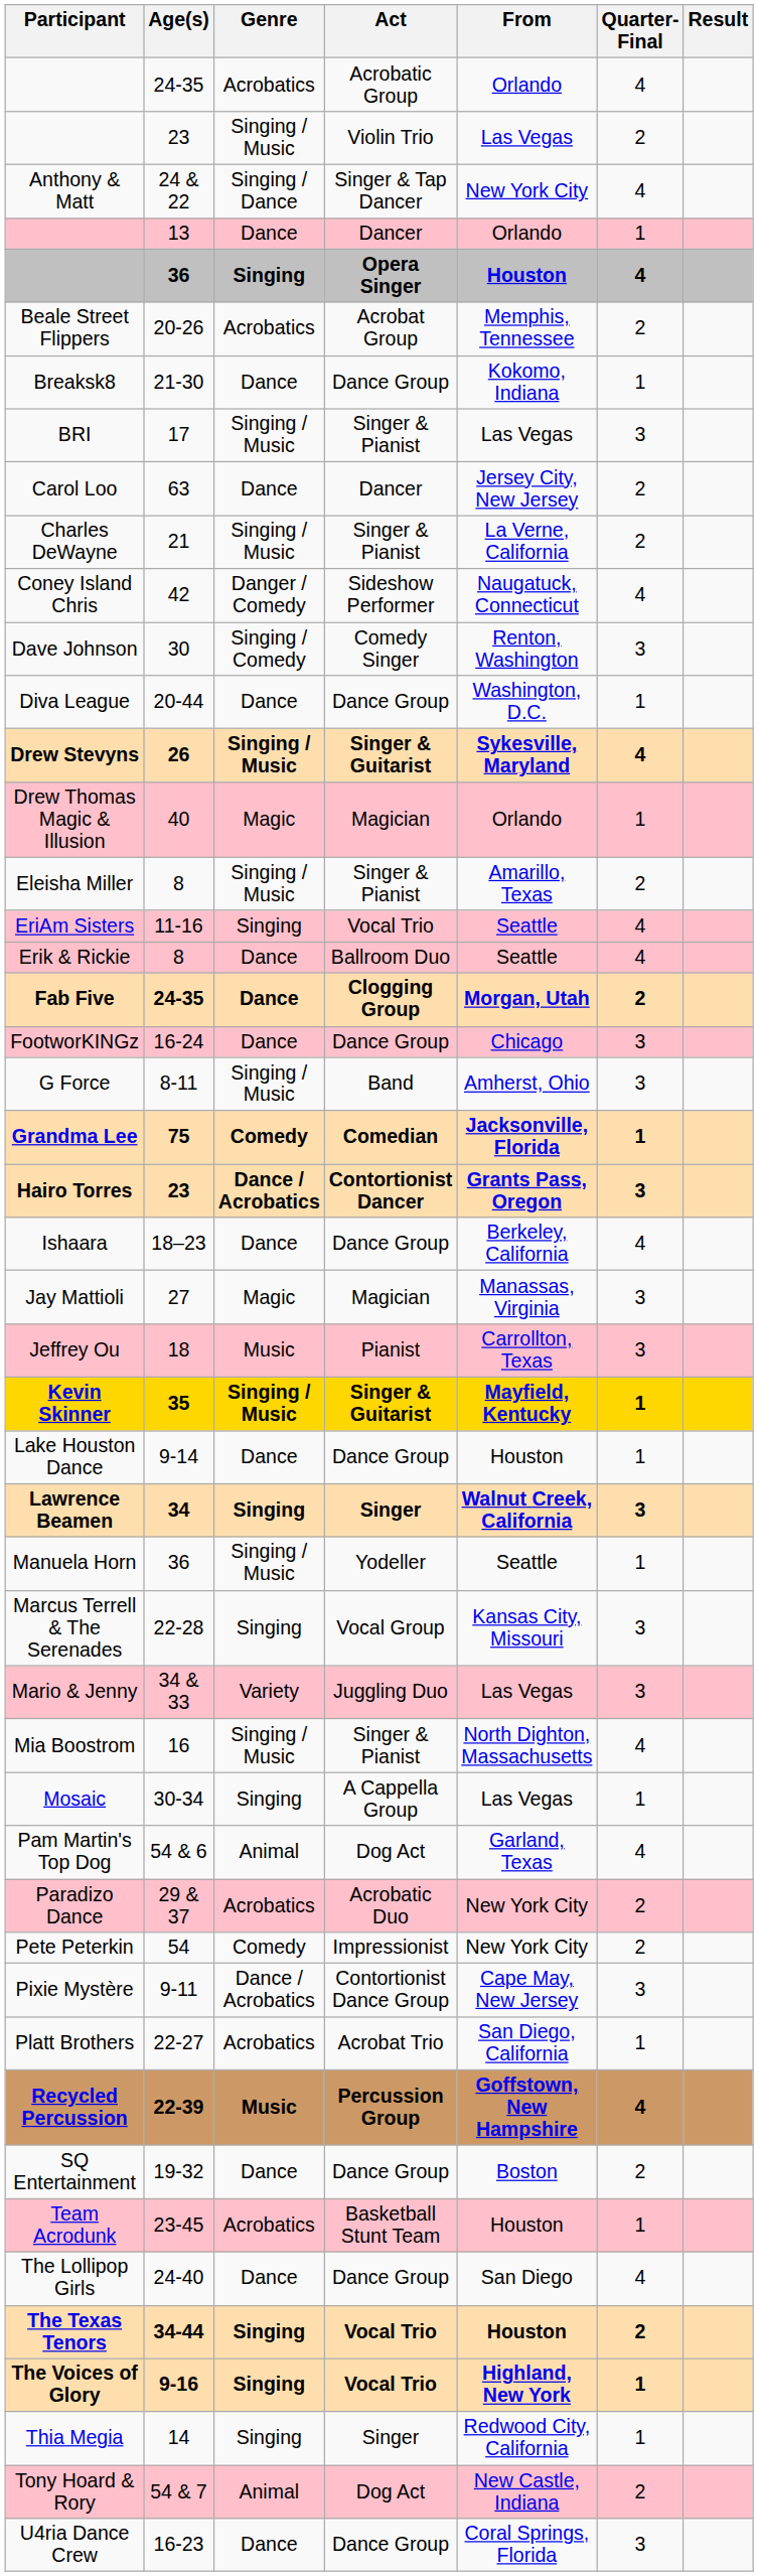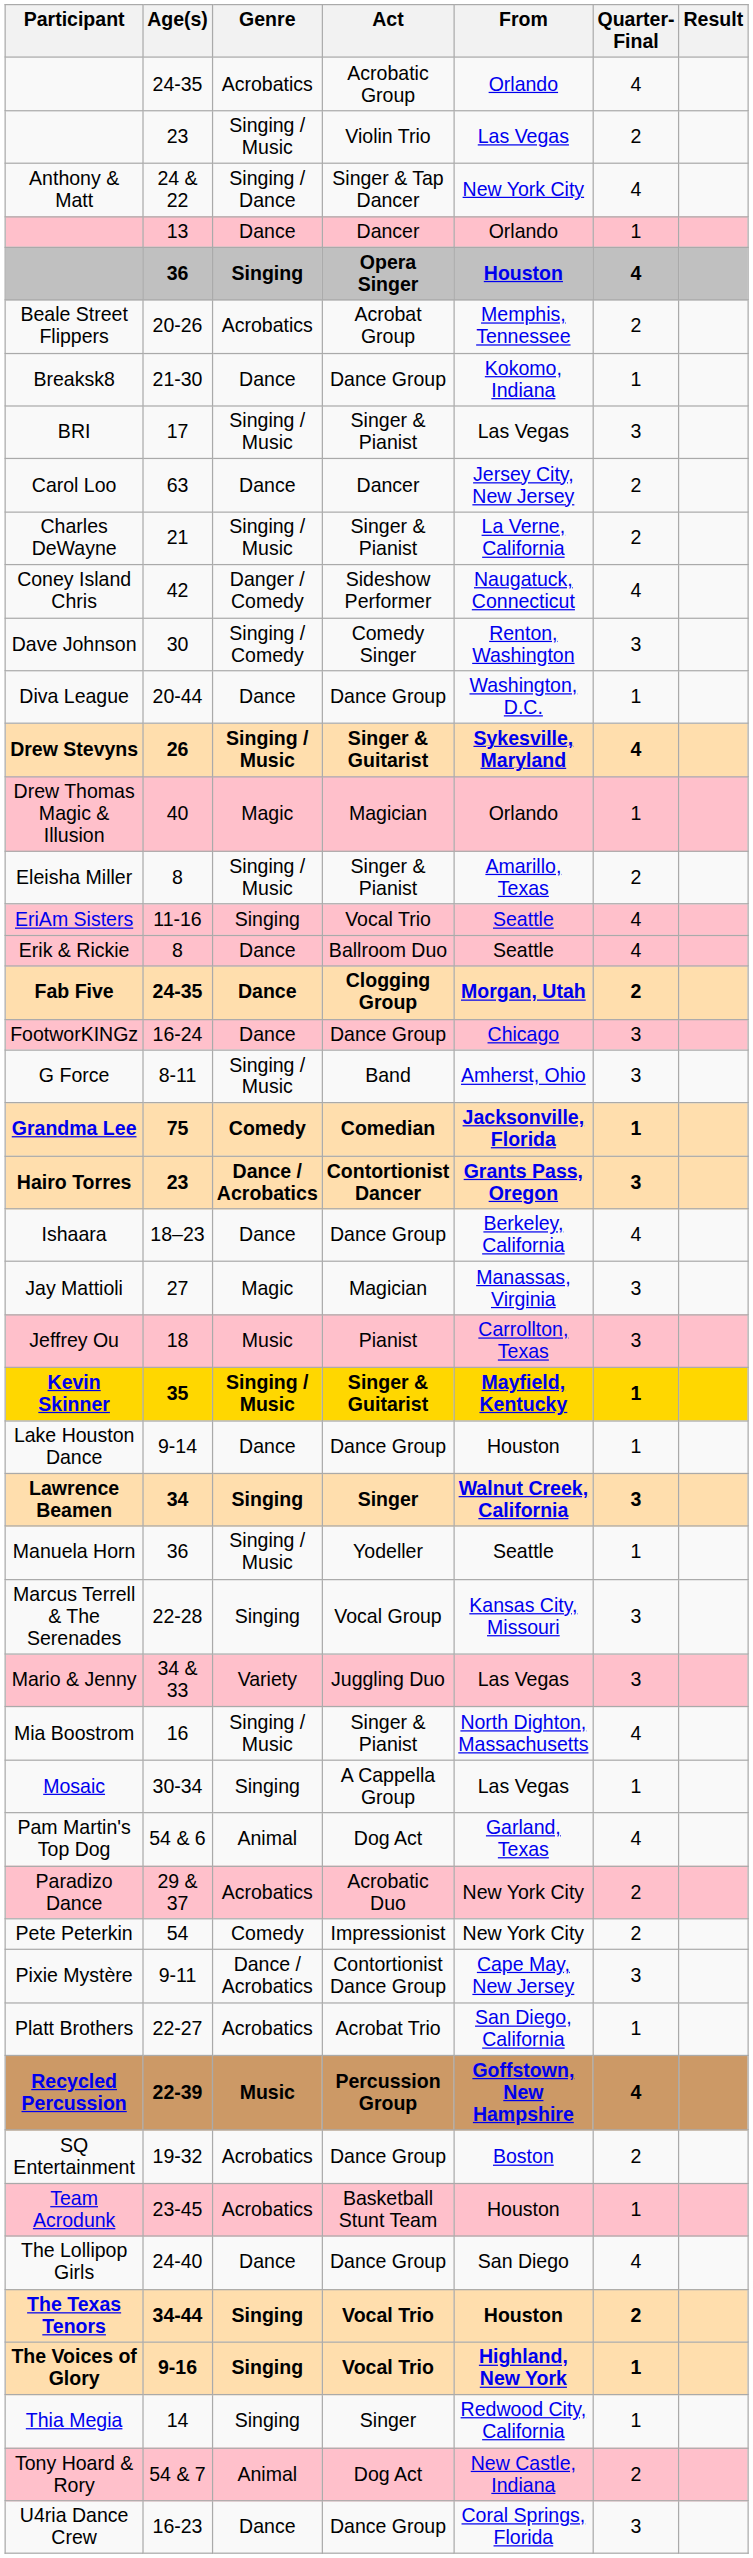SQ Entertainment | Genre: Dance -> Acrobatics
